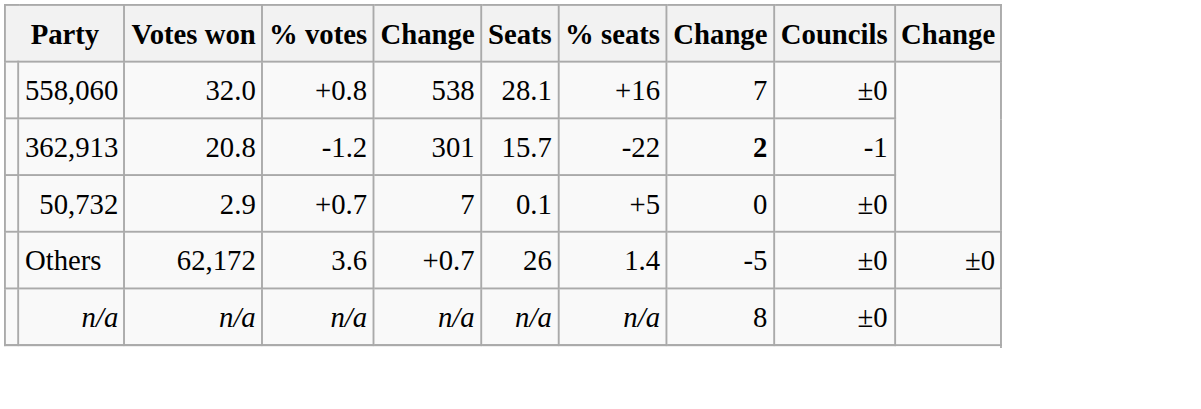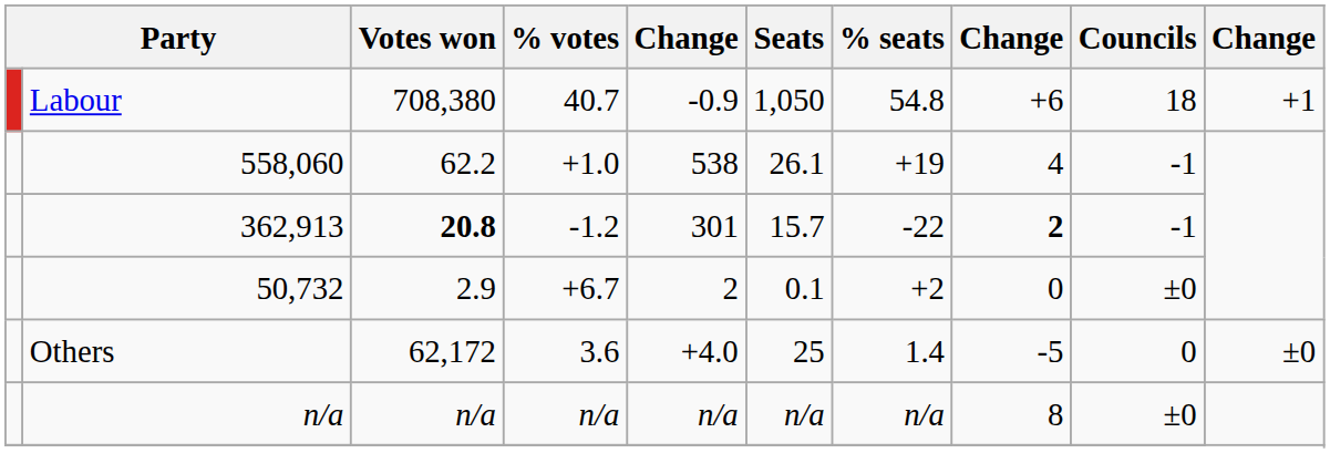+ row: Labour | 708,380 | 40.7 | -0.9 | 1,050 | 54.8 | +6 | 18 | +1
558,060 | Votes won: 32.0 -> 62.2
558,060 | % votes: +0.8 -> +1.0
558,060 | Seats: 28.1 -> 26.1
558,060 | % seats: +16 -> +19
558,060 | column 8: 7 -> 4
558,060 | Councils: ±0 -> -1
362,913 | Votes won: normal -> bold
50,732 | % votes: +0.7 -> +6.7
50,732 | column 5: 7 -> 2
50,732 | % seats: +5 -> +2
Others | column 5: +0.7 -> +4.0
Others | Seats: 26 -> 25
Others | Councils: ±0 -> 0
